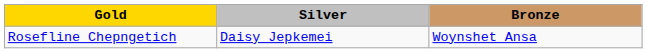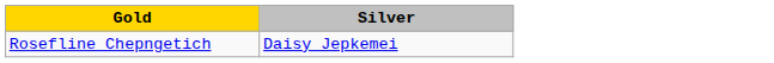- column: Bronze | Woynshet Ansa
